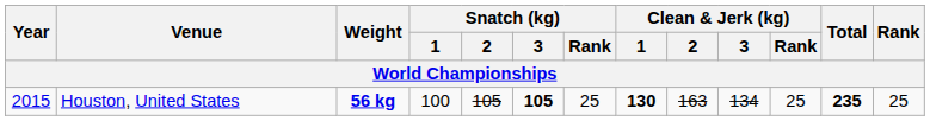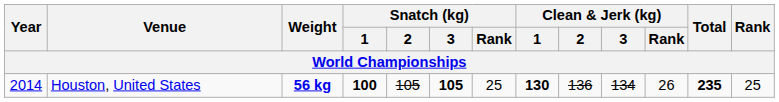Houston, United States | Year: 2015 -> 2014
Houston, United States | Snatch (kg) / 1: normal -> bold
Houston, United States | Clean & Jerk (kg) / 2: 163 -> 136
Houston, United States | Clean & Jerk (kg) / Rank: 25 -> 26
